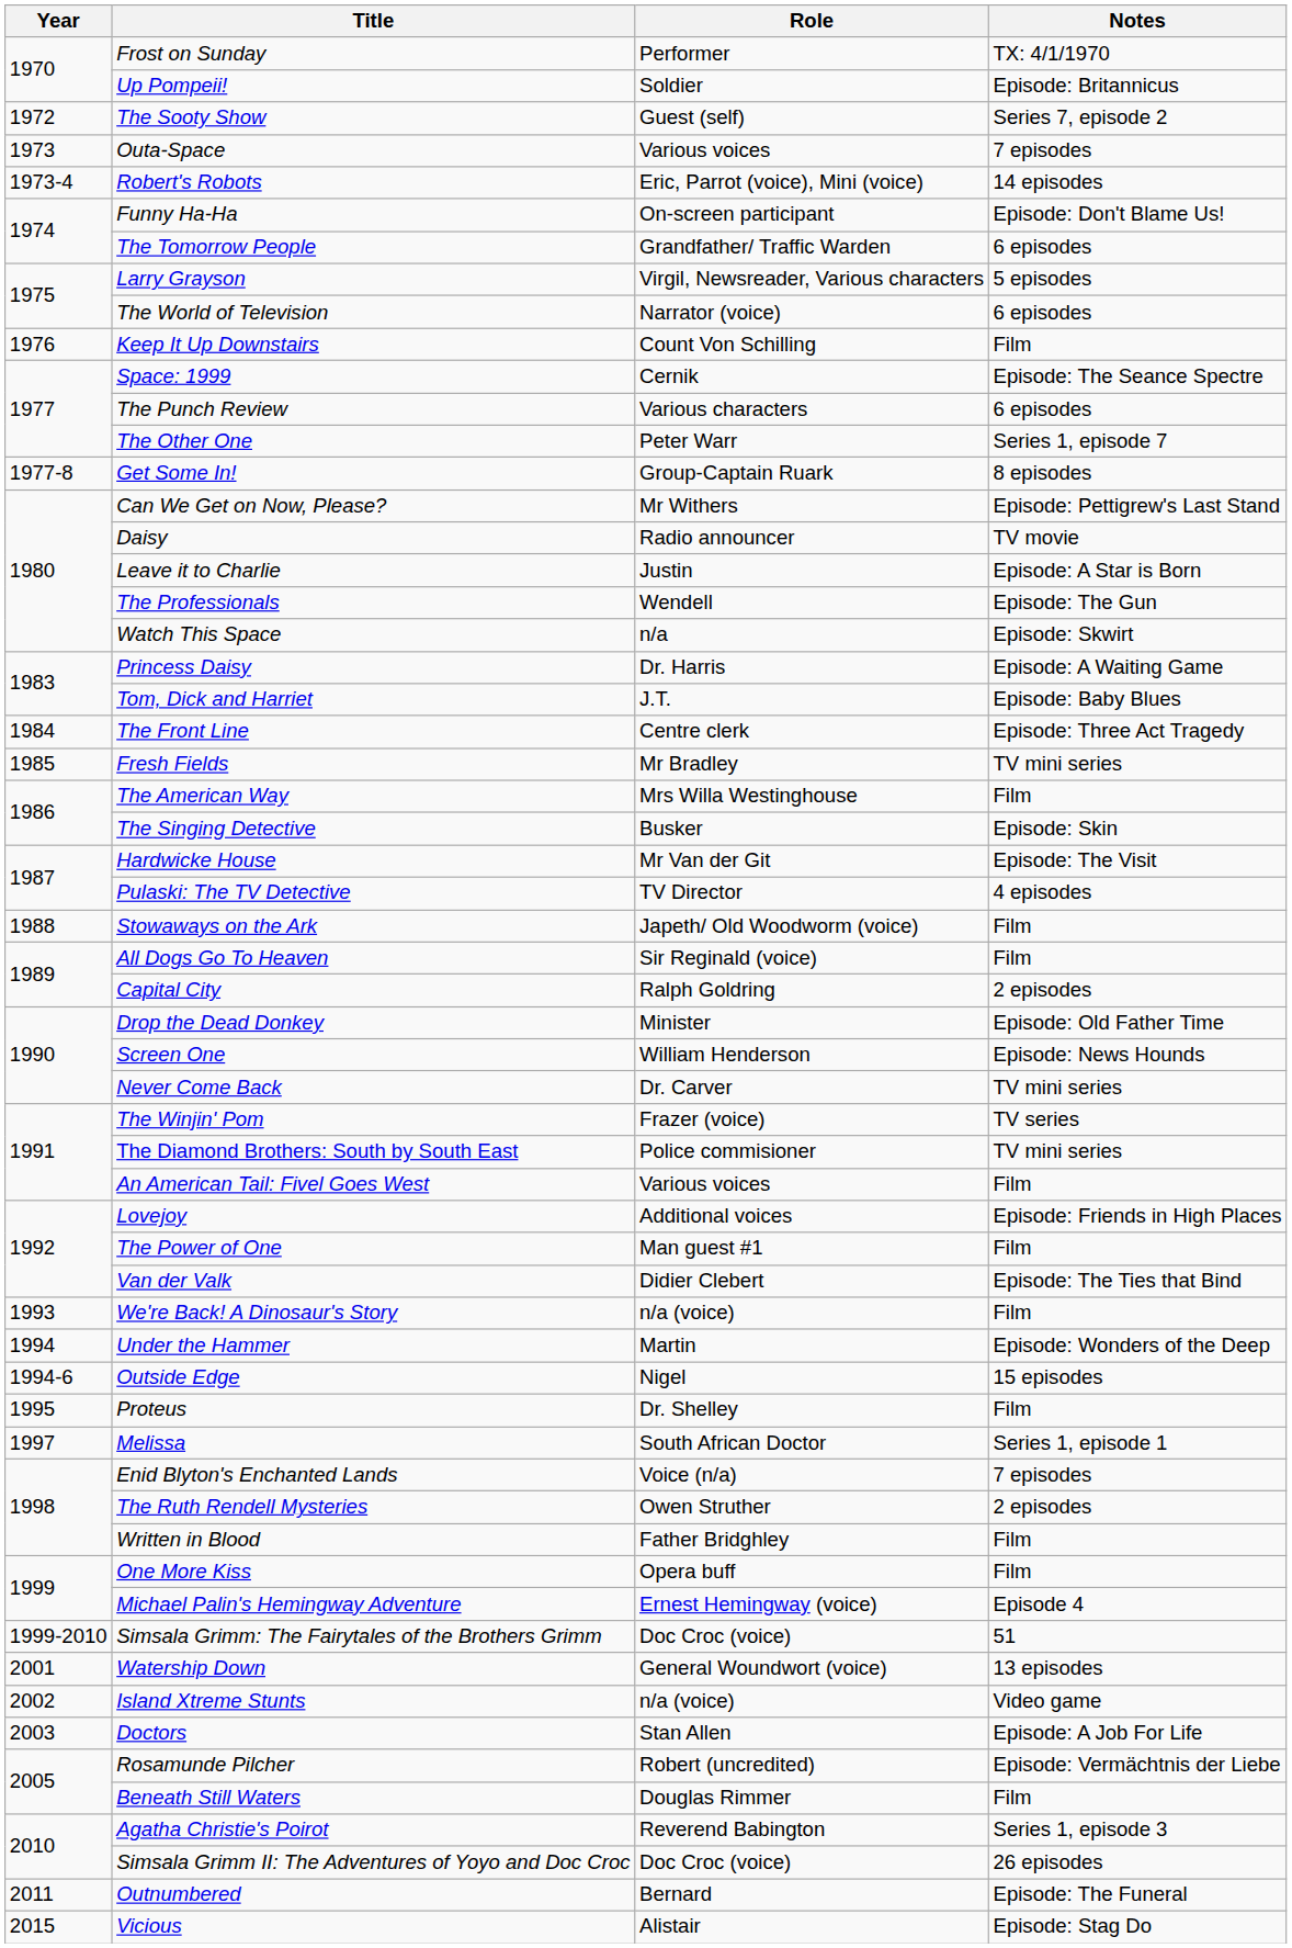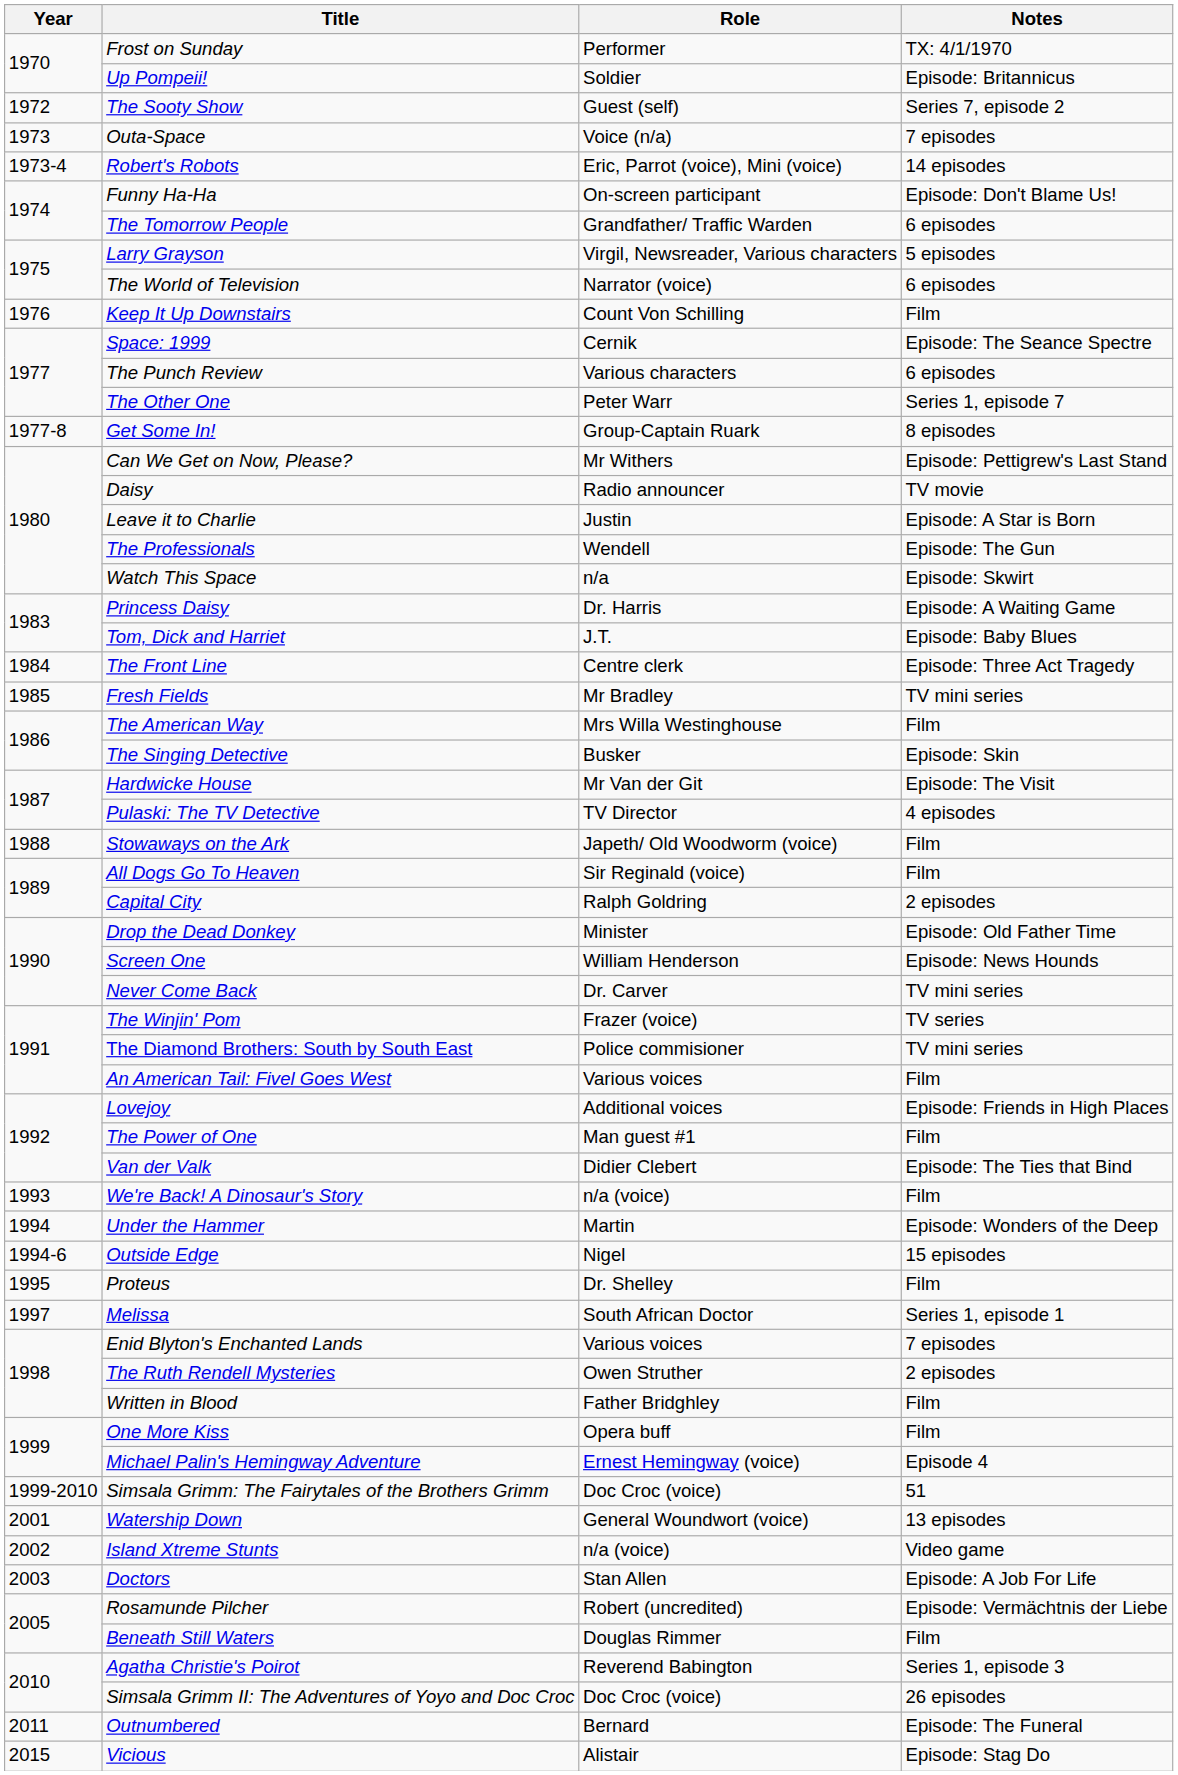Outa-Space | Role: Various voices -> Voice (n/a)
Enid Blyton's Enchanted Lands | Role: Voice (n/a) -> Various voices
